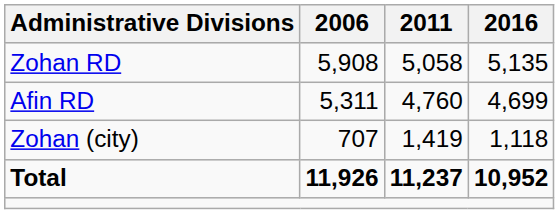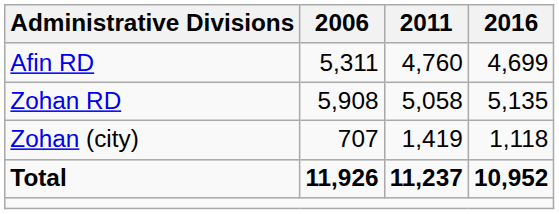rows swapped: Afin RD <-> Zohan RD
